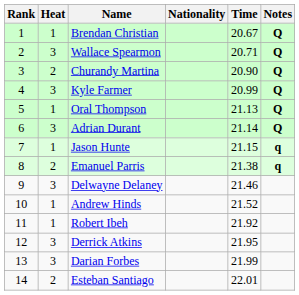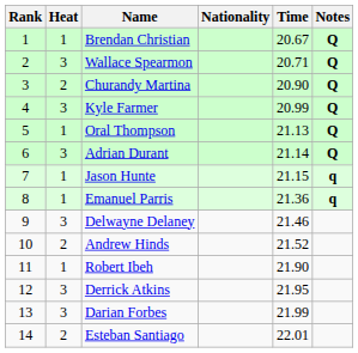Emanuel Parris | Heat: 2 -> 1
Emanuel Parris | Time: 21.38 -> 21.36
Andrew Hinds | Heat: 1 -> 2
Robert Ibeh | Time: 21.92 -> 21.90
